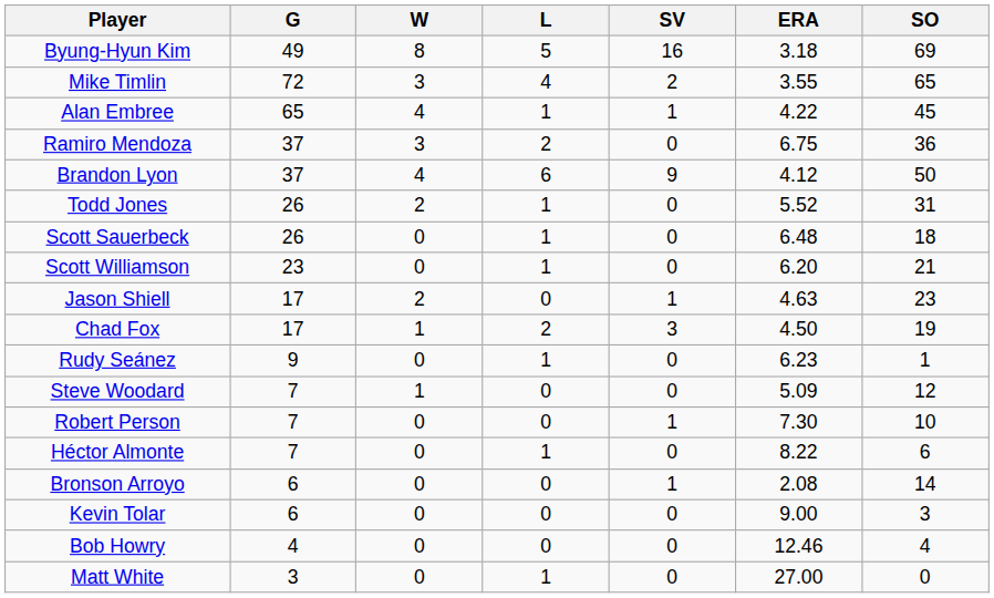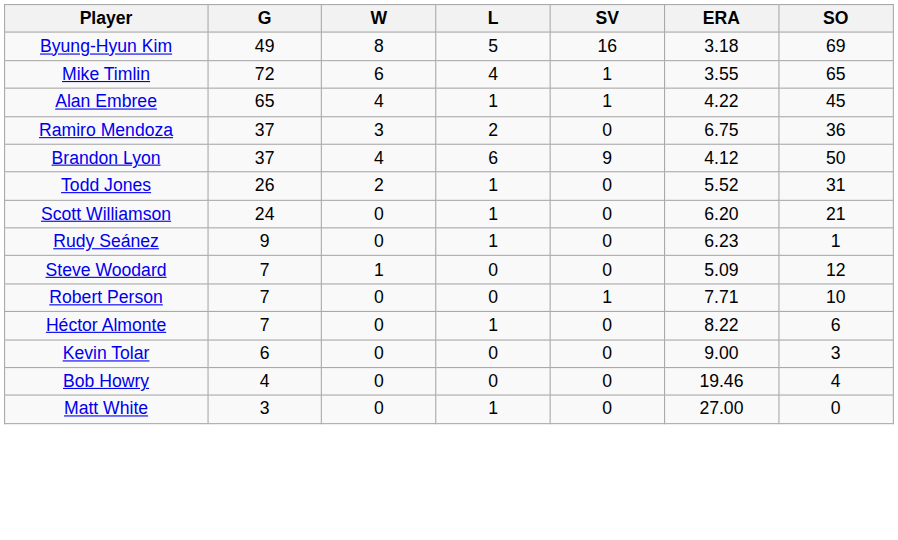Mike Timlin | W: 3 -> 6
Mike Timlin | SV: 2 -> 1
- row: Scott Sauerbeck | 26 | 0 | 1 | 0 | 6.48 | 18
Scott Williamson | G: 23 -> 24
- row: Jason Shiell | 17 | 2 | 0 | 1 | 4.63 | 23
- row: Chad Fox | 17 | 1 | 2 | 3 | 4.50 | 19
Robert Person | ERA: 7.30 -> 7.71
- row: Bronson Arroyo | 6 | 0 | 0 | 1 | 2.08 | 14
Bob Howry | ERA: 12.46 -> 19.46
